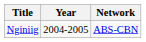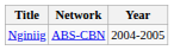columns swapped: Year <-> Network
